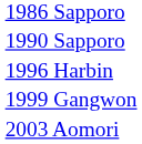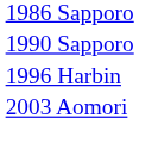- row: 1999 Gangwon
